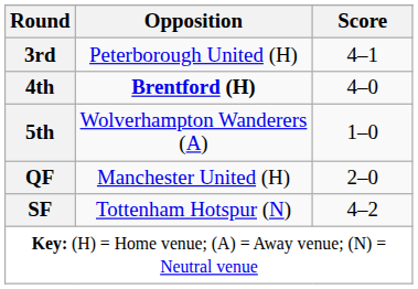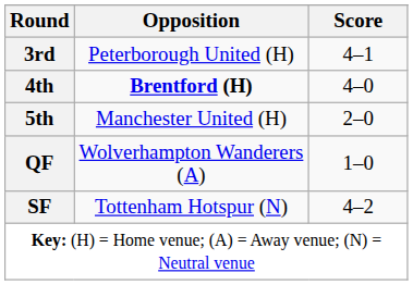5th | Opposition: Wolverhampton Wanderers (A) -> Manchester United (H)
5th | Score: 1–0 -> 2–0
QF | Opposition: Manchester United (H) -> Wolverhampton Wanderers (A)
QF | Score: 2–0 -> 1–0
